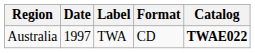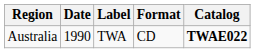Australia | Date: 1997 -> 1990
